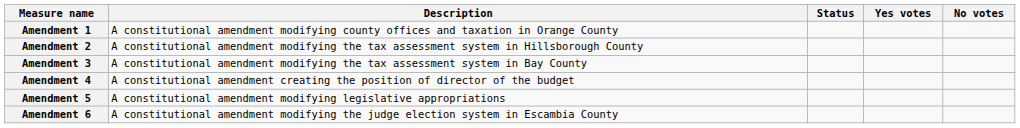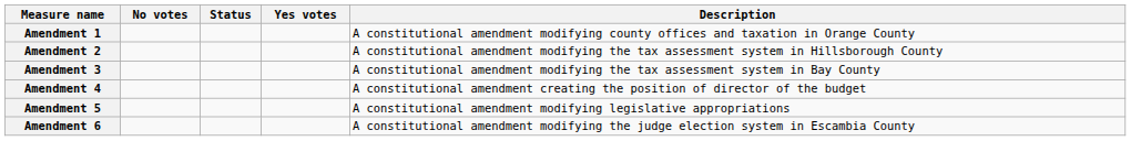columns swapped: Description <-> No votes
